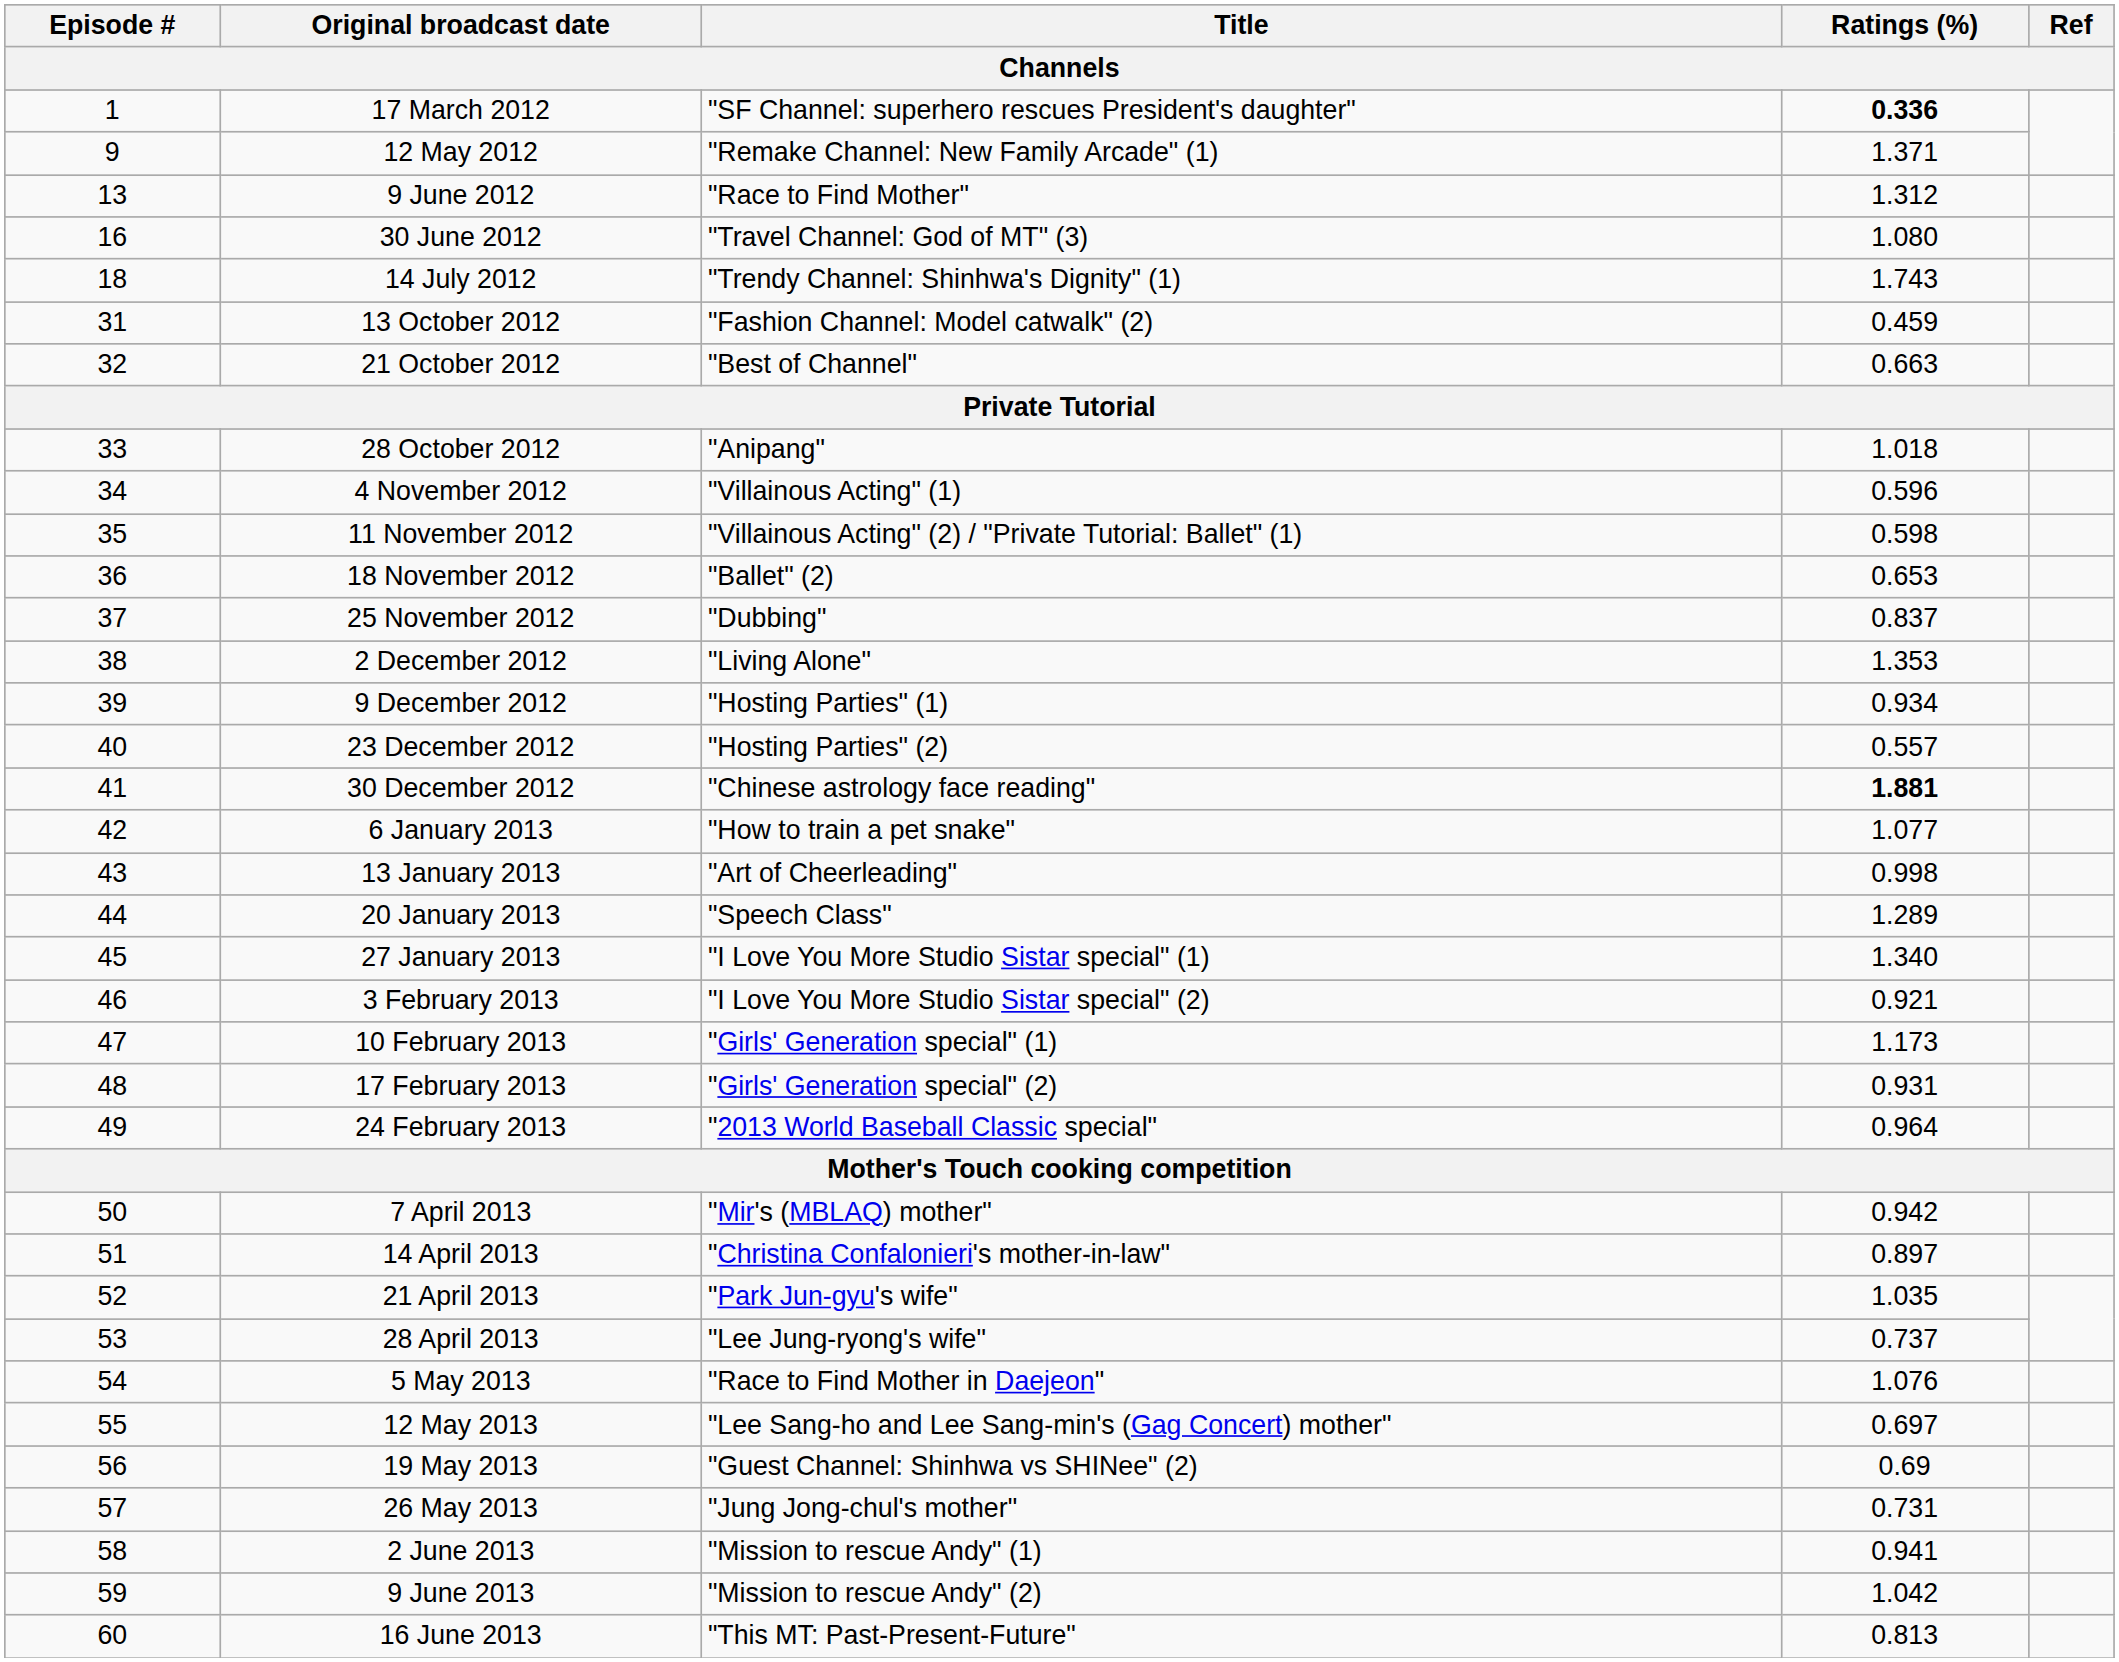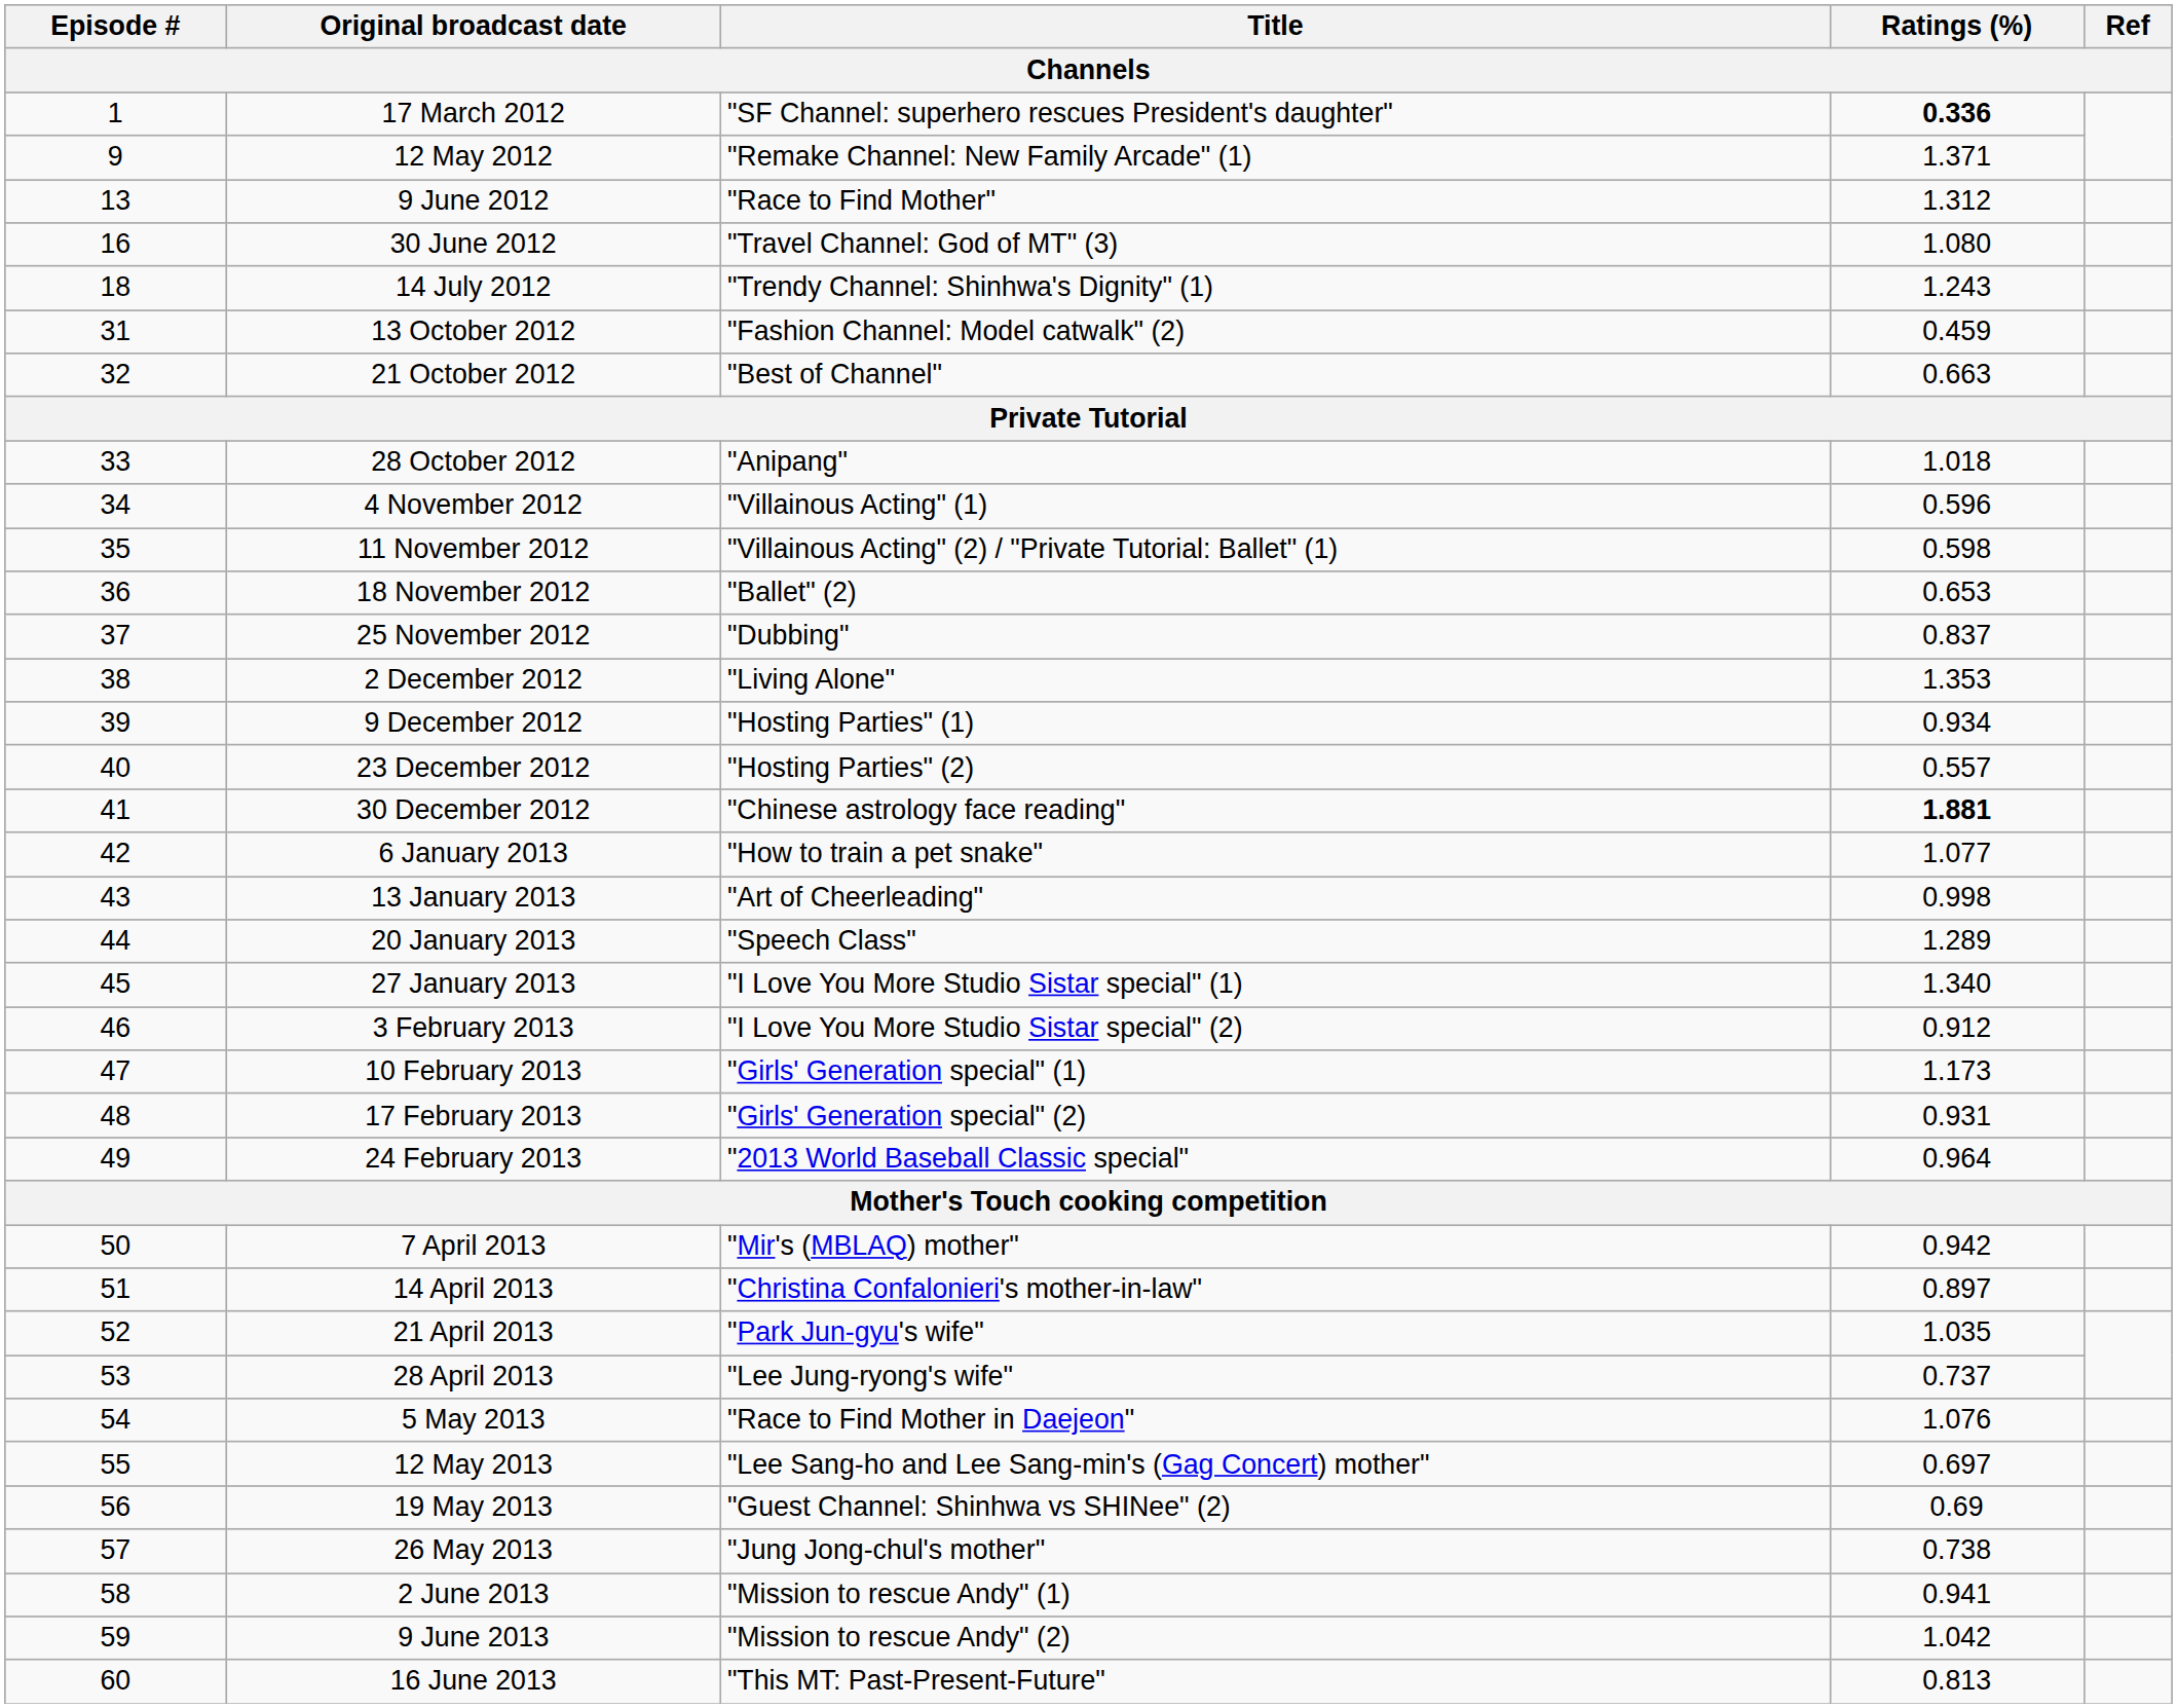14 July 2012 | Ratings (%): 1.743 -> 1.243
3 February 2013 | Ratings (%): 0.921 -> 0.912
26 May 2013 | Ratings (%): 0.731 -> 0.738
